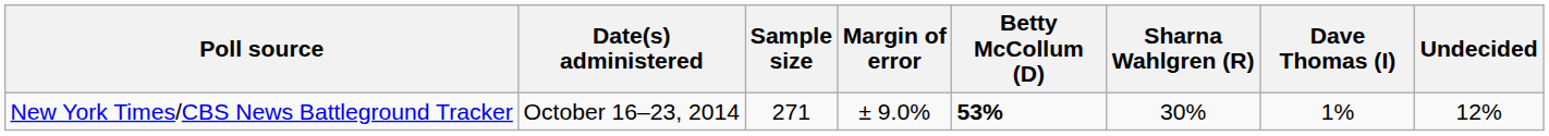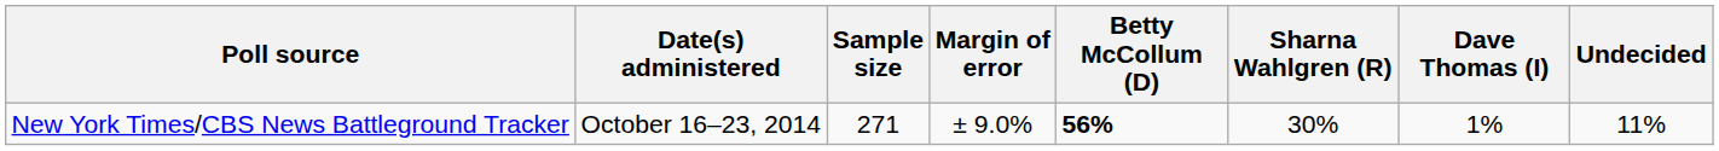New York Times/CBS News Battleground Tracker | Betty McCollum (D): 53% -> 56%
New York Times/CBS News Battleground Tracker | Undecided: 12% -> 11%
